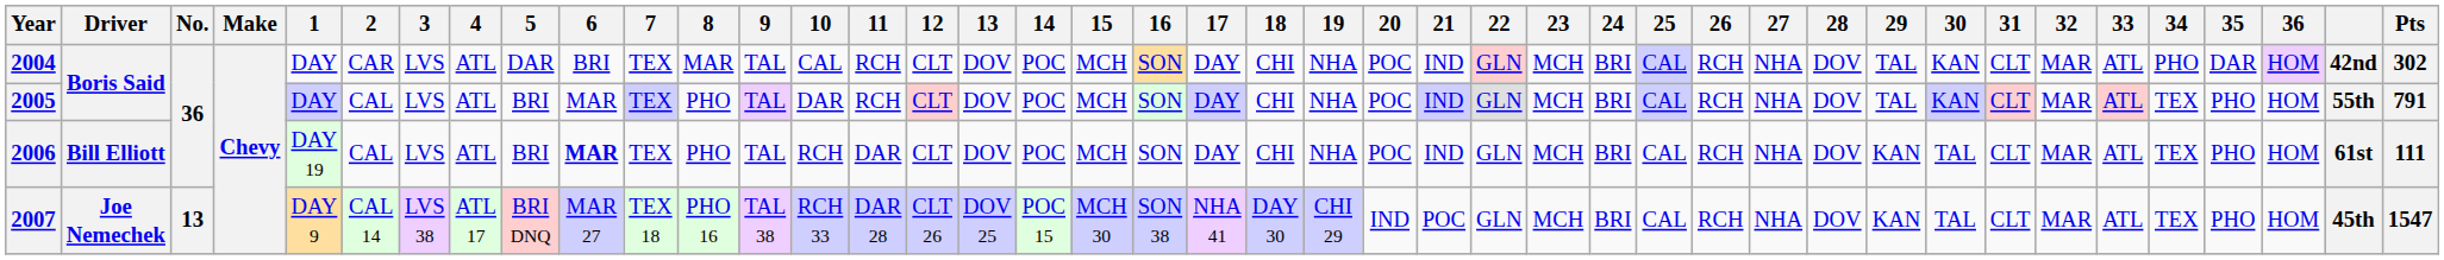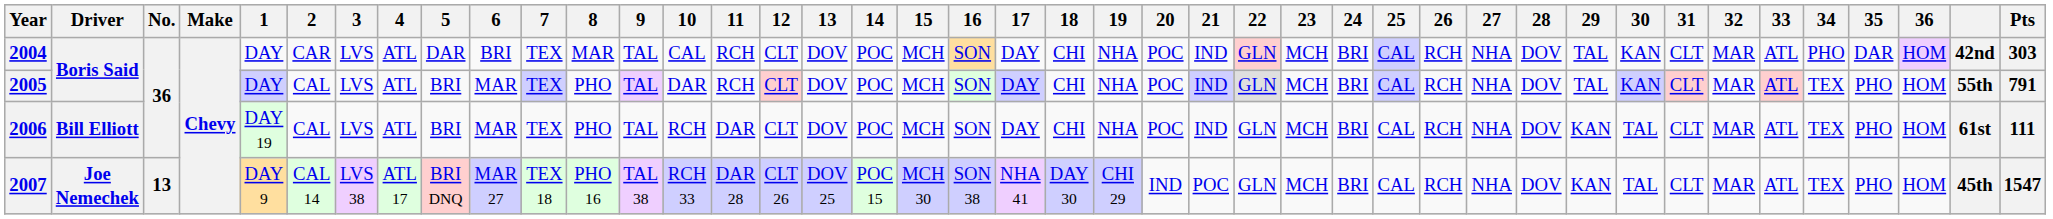2004 | Pts: 302 -> 303
2006 | 6: bold -> normal
